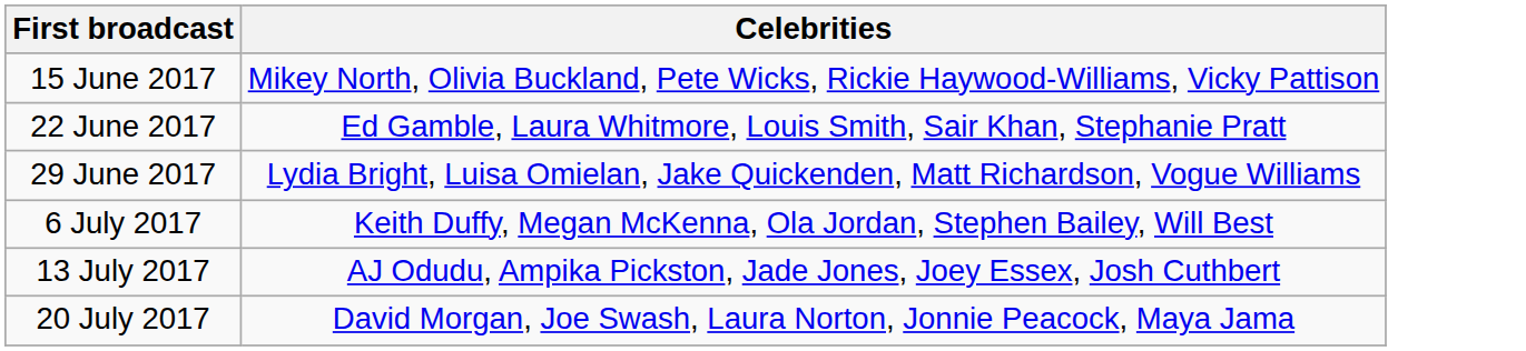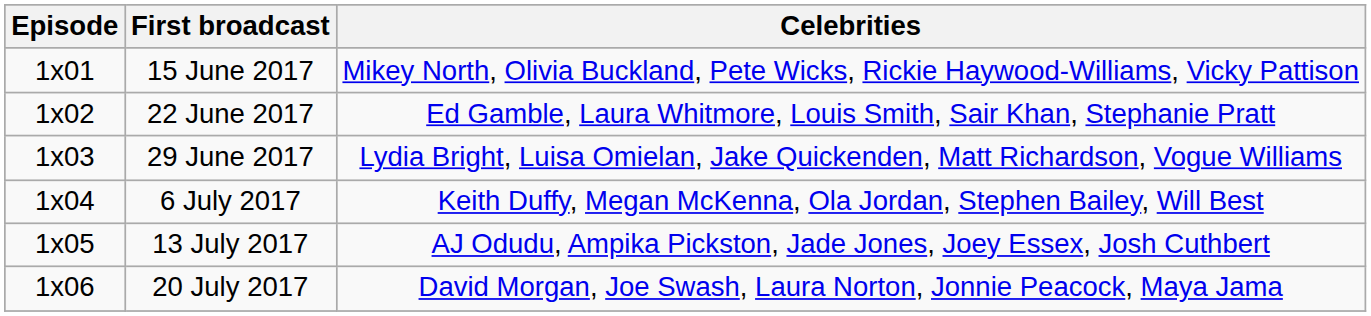+ column: Episode | 1x01 | 1x02 | 1x03 | 1x04 | 1x05 | 1x06
